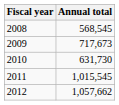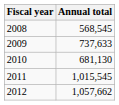2009 | Annual total: 717,673 -> 737,633
2010 | Annual total: 631,730 -> 681,130
